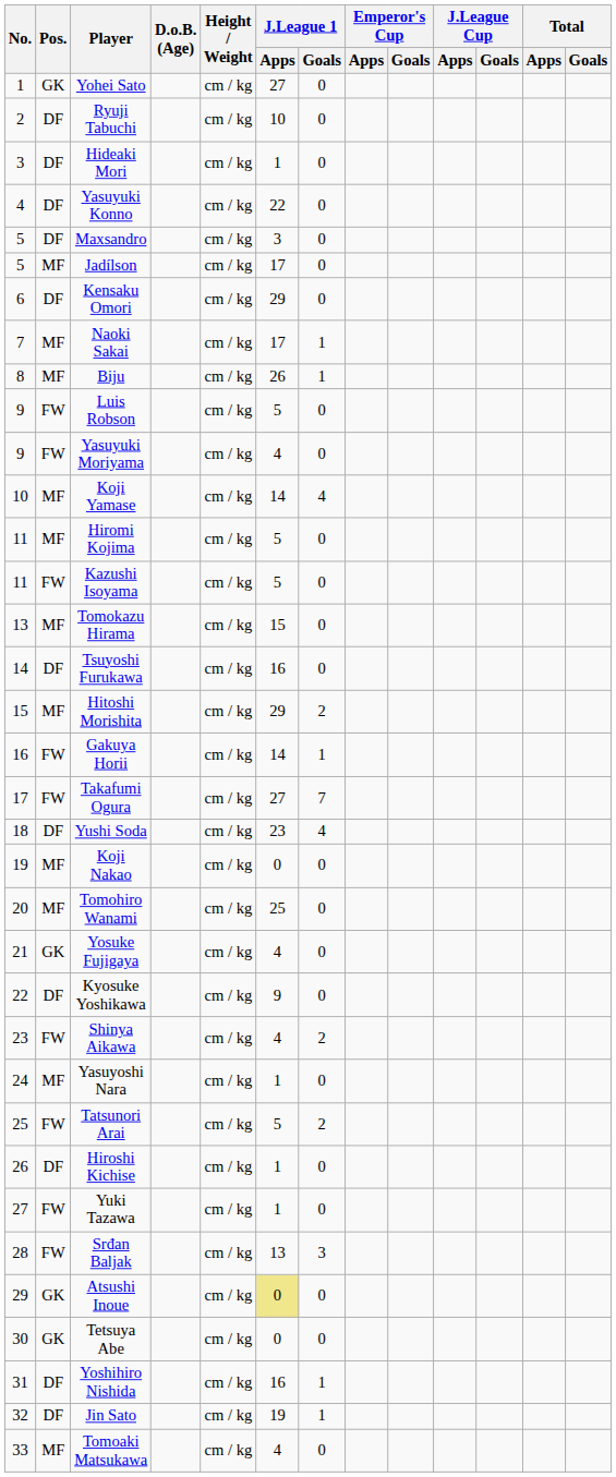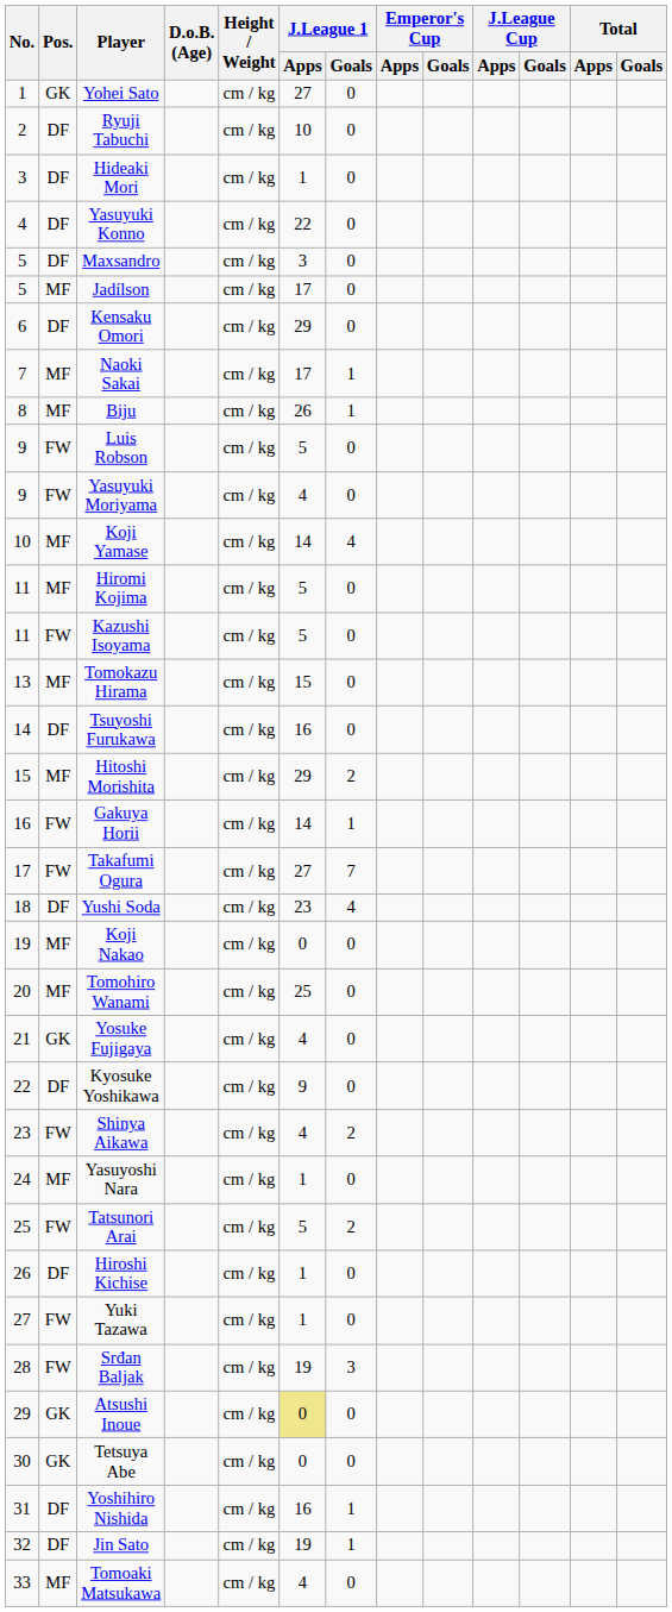Srđan Baljak | J.League 1 / Apps: 13 -> 19
